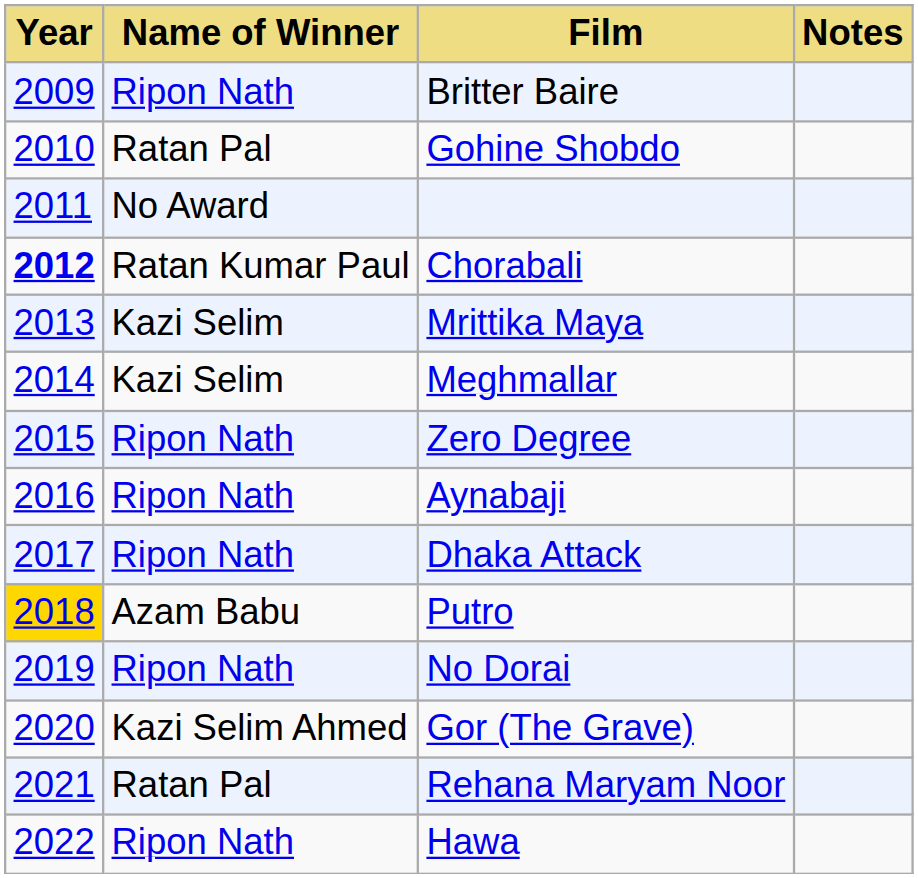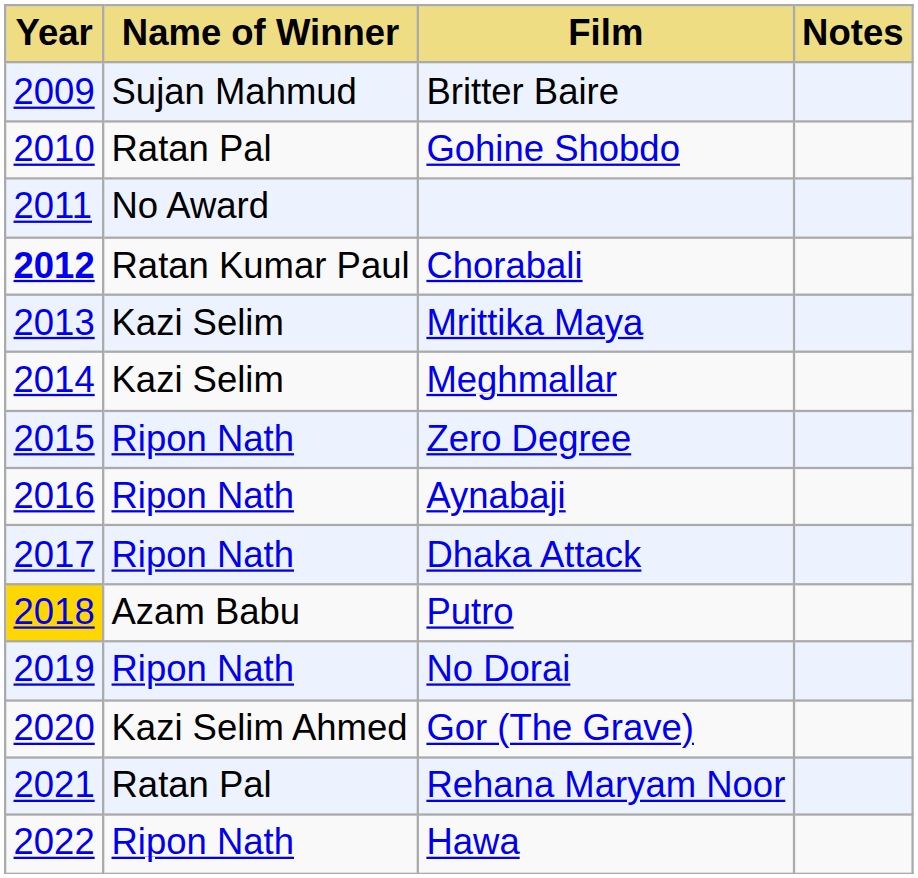Britter Baire | Name of Winner: Ripon Nath -> Sujan Mahmud
